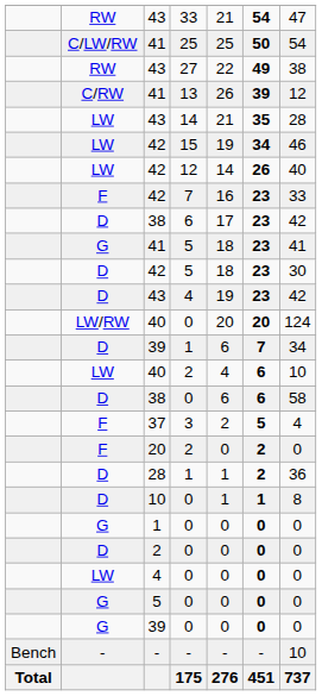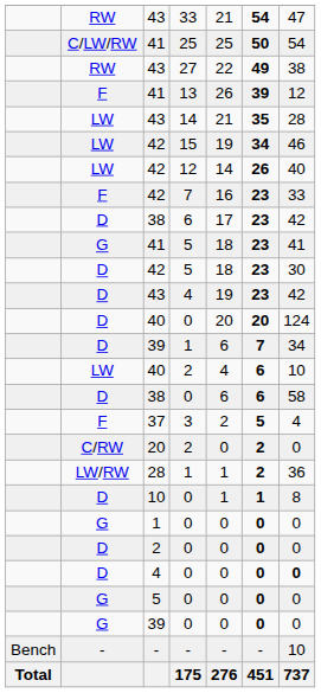13 | column 2: C/RW -> F
40 / 0 | column 2: LW/RW -> D
20 / 2 | column 2: F -> C/RW
28 / 1 | column 2: D -> LW/RW
4 / 0 | column 2: LW -> D
4 / 0 | column 7: normal -> bold
